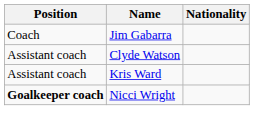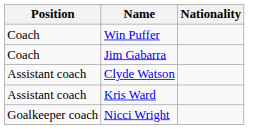+ row: Coach | Win Puffer
Nicci Wright | Position: bold -> normal
